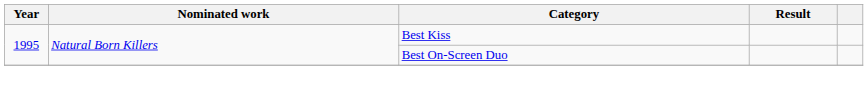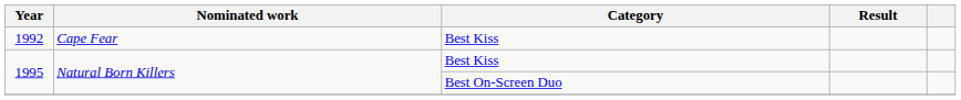+ row: 1992 | Cape Fear | Best Kiss
